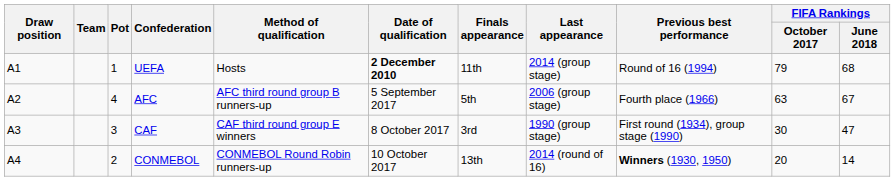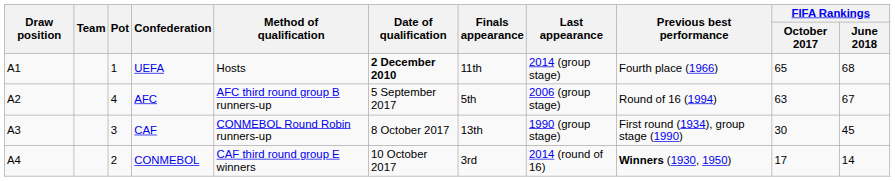UEFA | Previous best performance: Round of 16 (1994) -> Fourth place (1966)
UEFA | FIFA Rankings / October 2017: 79 -> 65
AFC | Previous best performance: Fourth place (1966) -> Round of 16 (1994)
CAF | Method of qualification: CAF third round group E winners -> CONMEBOL Round Robin runners-up
CAF | Finals appearance: 3rd -> 13th
CAF | FIFA Rankings / June 2018: 47 -> 45
CONMEBOL | Method of qualification: CONMEBOL Round Robin runners-up -> CAF third round group E winners
CONMEBOL | Finals appearance: 13th -> 3rd
CONMEBOL | FIFA Rankings / October 2017: 20 -> 17
